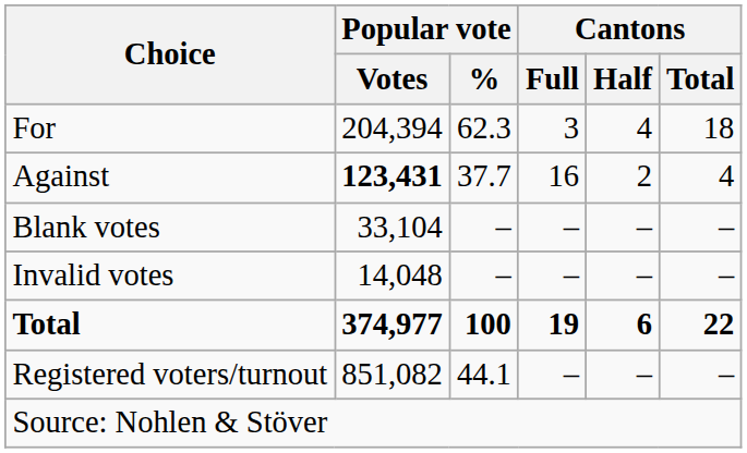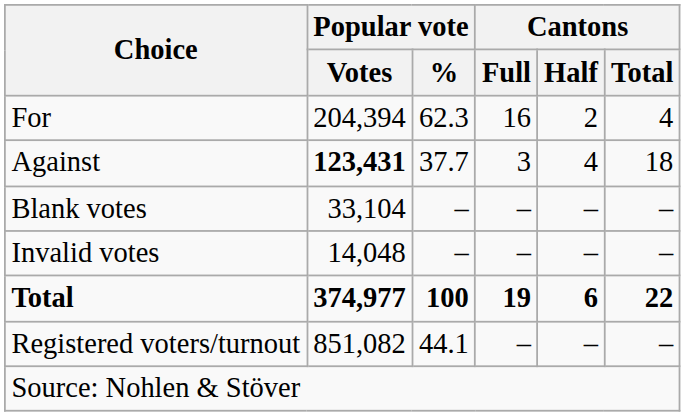For | Cantons / Full: 3 -> 16
For | Cantons / Half: 4 -> 2
For | Cantons / Total: 18 -> 4
Against | Cantons / Full: 16 -> 3
Against | Cantons / Half: 2 -> 4
Against | Cantons / Total: 4 -> 18
